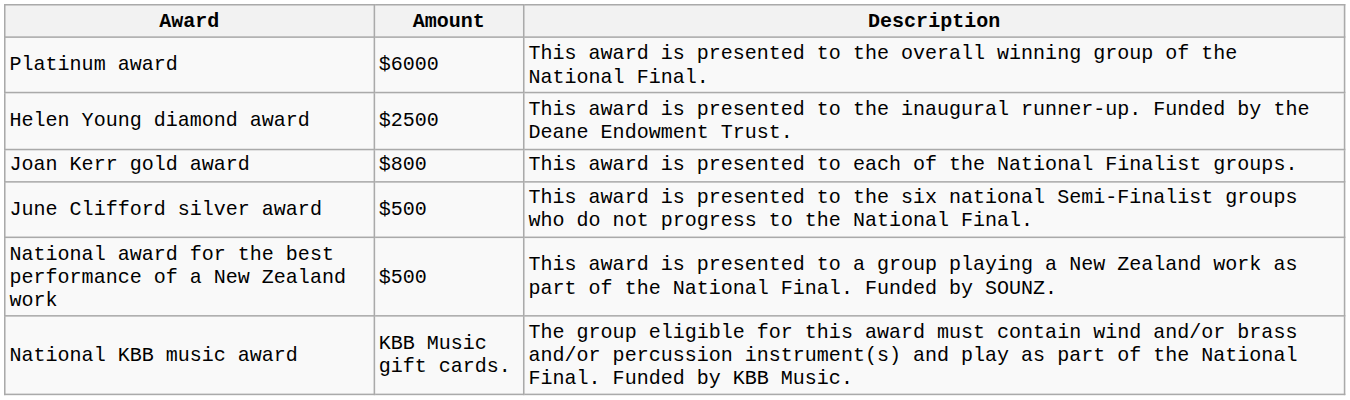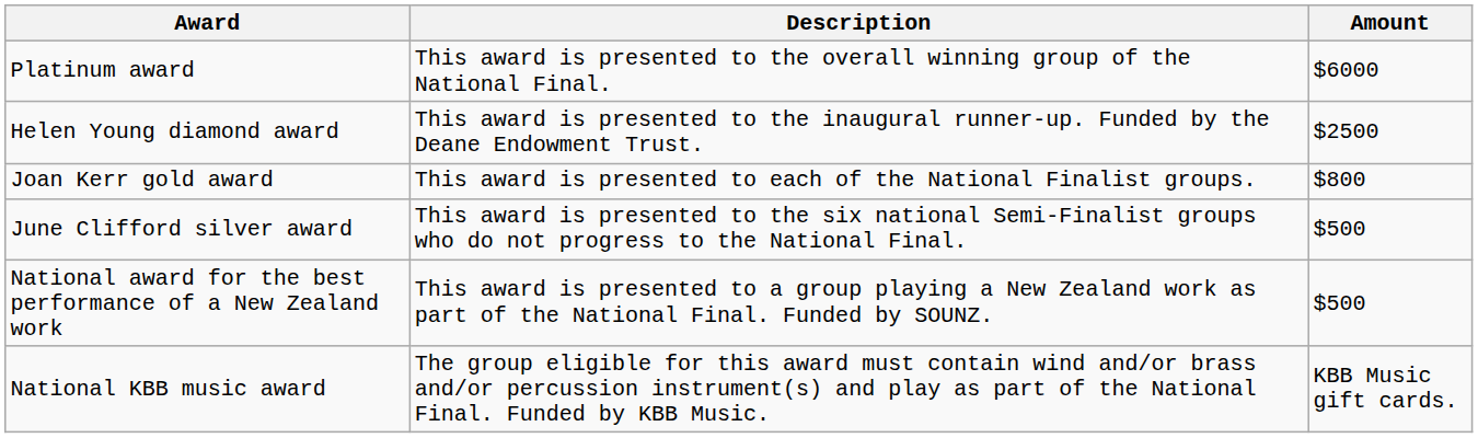columns swapped: Description <-> Amount
